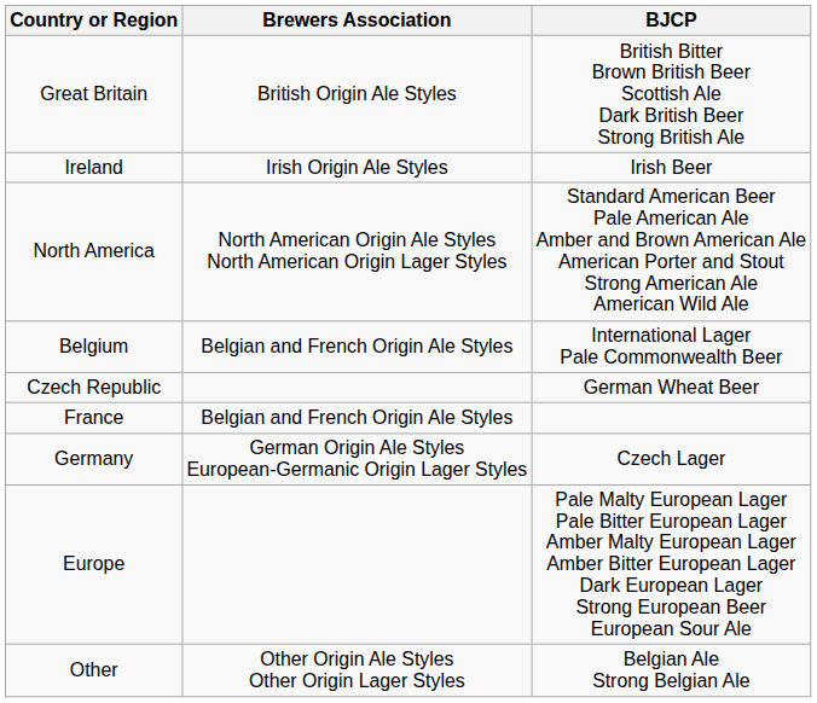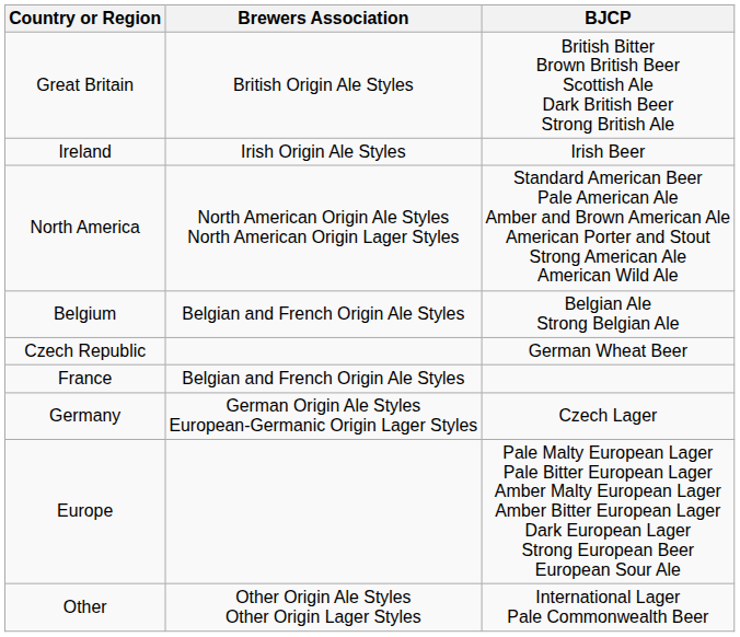Belgium | BJCP: International Lager Pale Commonwealth Beer -> Belgian Ale Strong Belgian Ale
Other | BJCP: Belgian Ale Strong Belgian Ale -> International Lager Pale Commonwealth Beer
